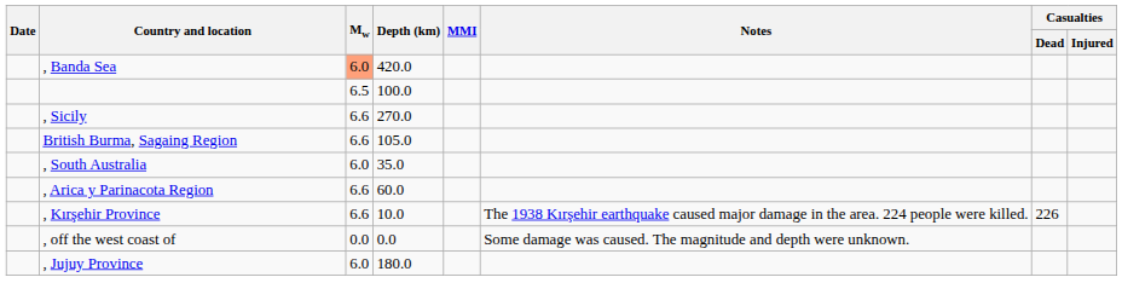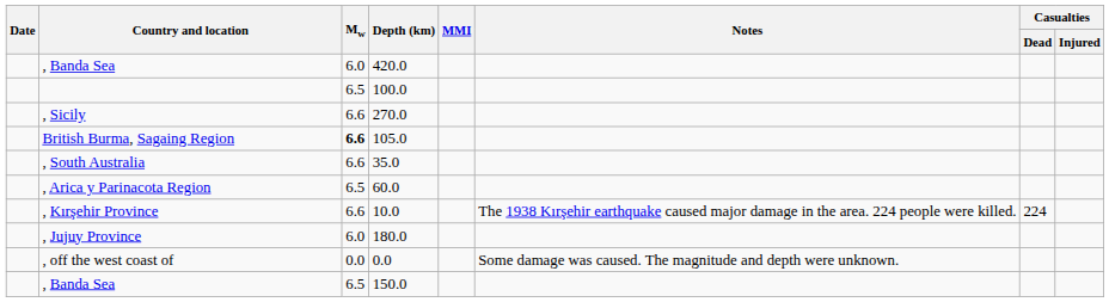, Banda Sea / 420.0 | Mw: lightsalmon background -> no background
British Burma, Sagaing Region | Mw: normal -> bold
, South Australia | Mw: 6.0 -> 6.6
, Arica y Parinacota Region | Mw: 6.6 -> 6.5
, Kırşehir Province | Casualties / Dead: 226 -> 224
rows swapped: , Jujuy Province <-> , off the west coast of
+ row: , Banda Sea | 6.5 | 150.0
